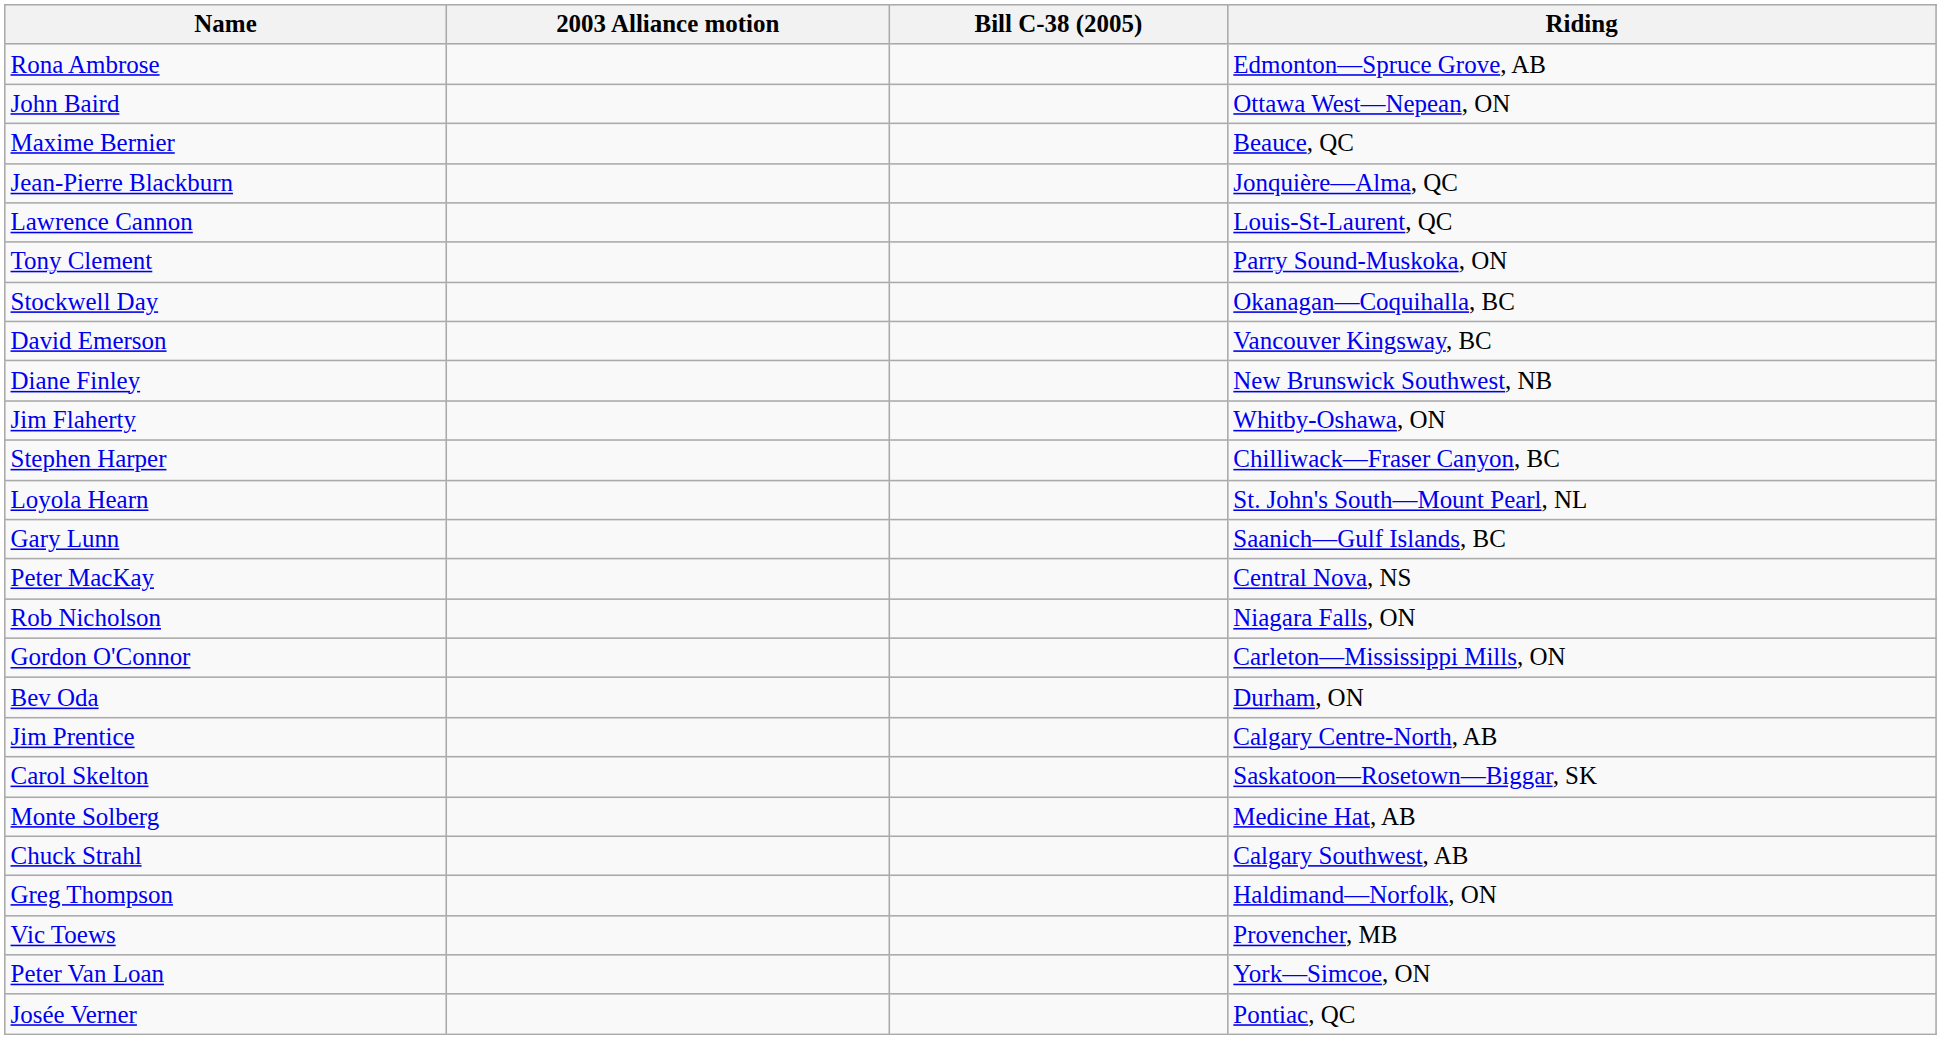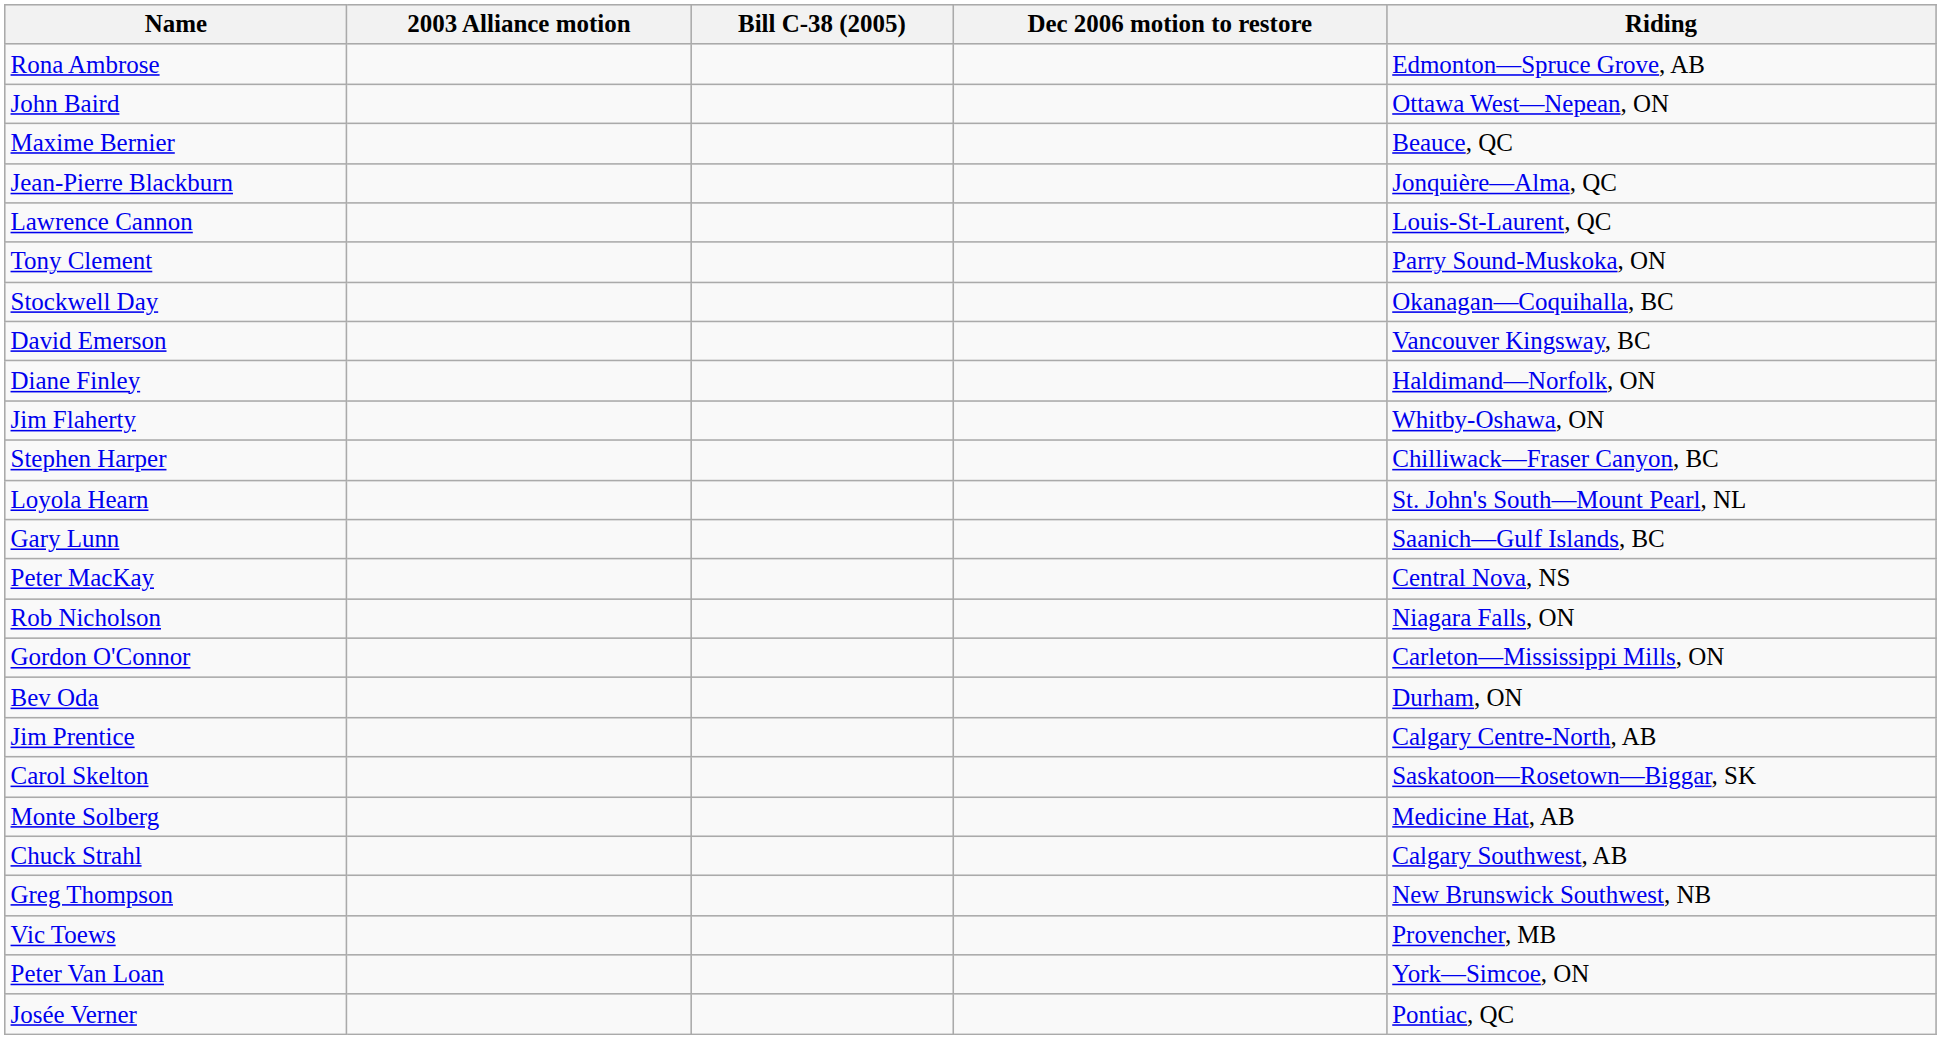+ column: Dec 2006 motion to restore
Diane Finley | Riding: New Brunswick Southwest, NB -> Haldimand—Norfolk, ON
Greg Thompson | Riding: Haldimand—Norfolk, ON -> New Brunswick Southwest, NB
